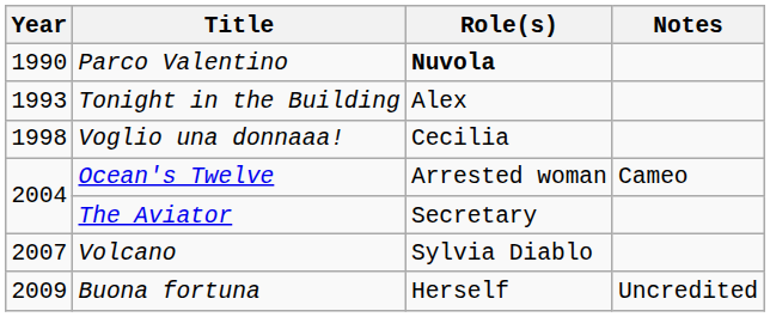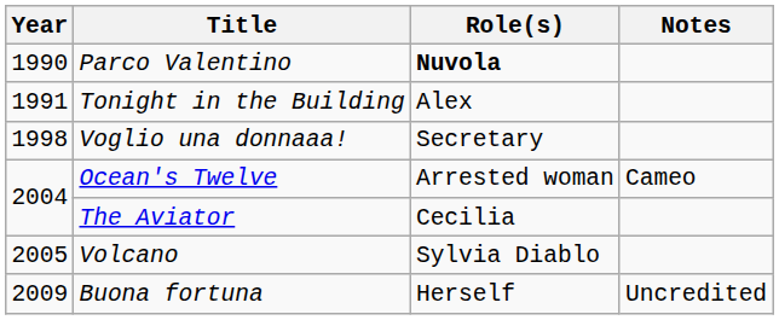Tonight in the Building | Year: 1993 -> 1991
Voglio una donnaaa! | Role(s): Cecilia -> Secretary
The Aviator | Role(s): Secretary -> Cecilia
Volcano | Year: 2007 -> 2005
